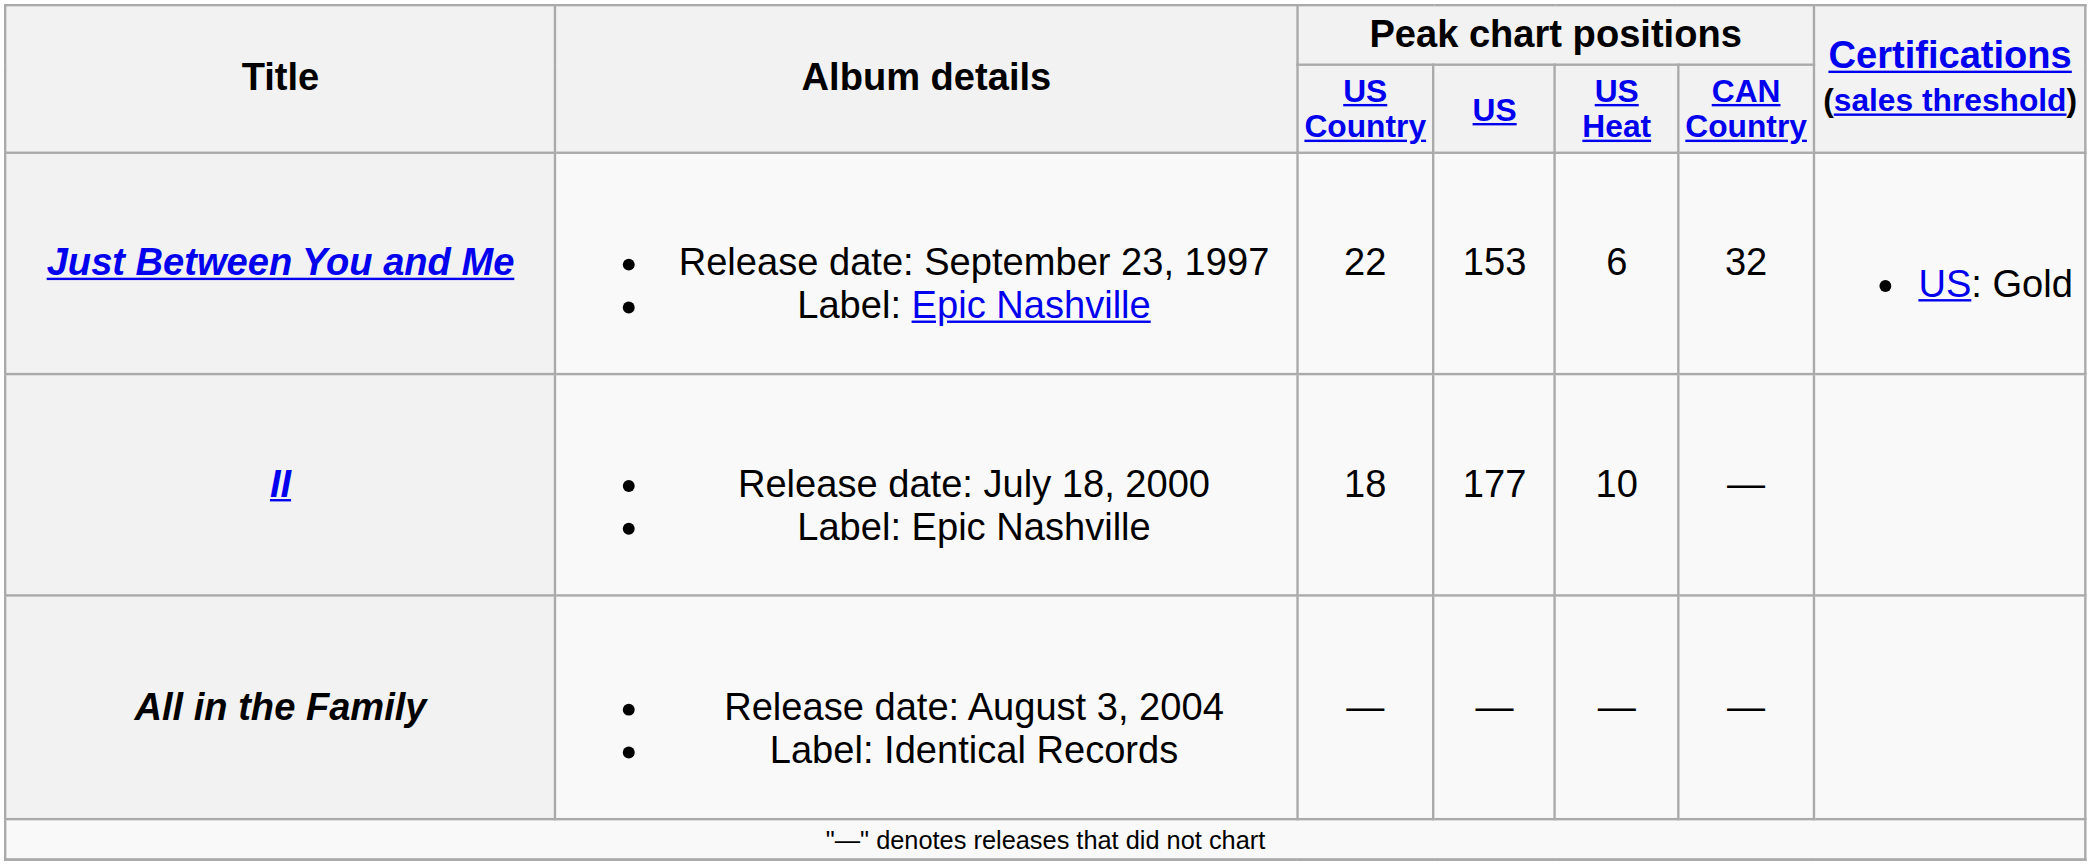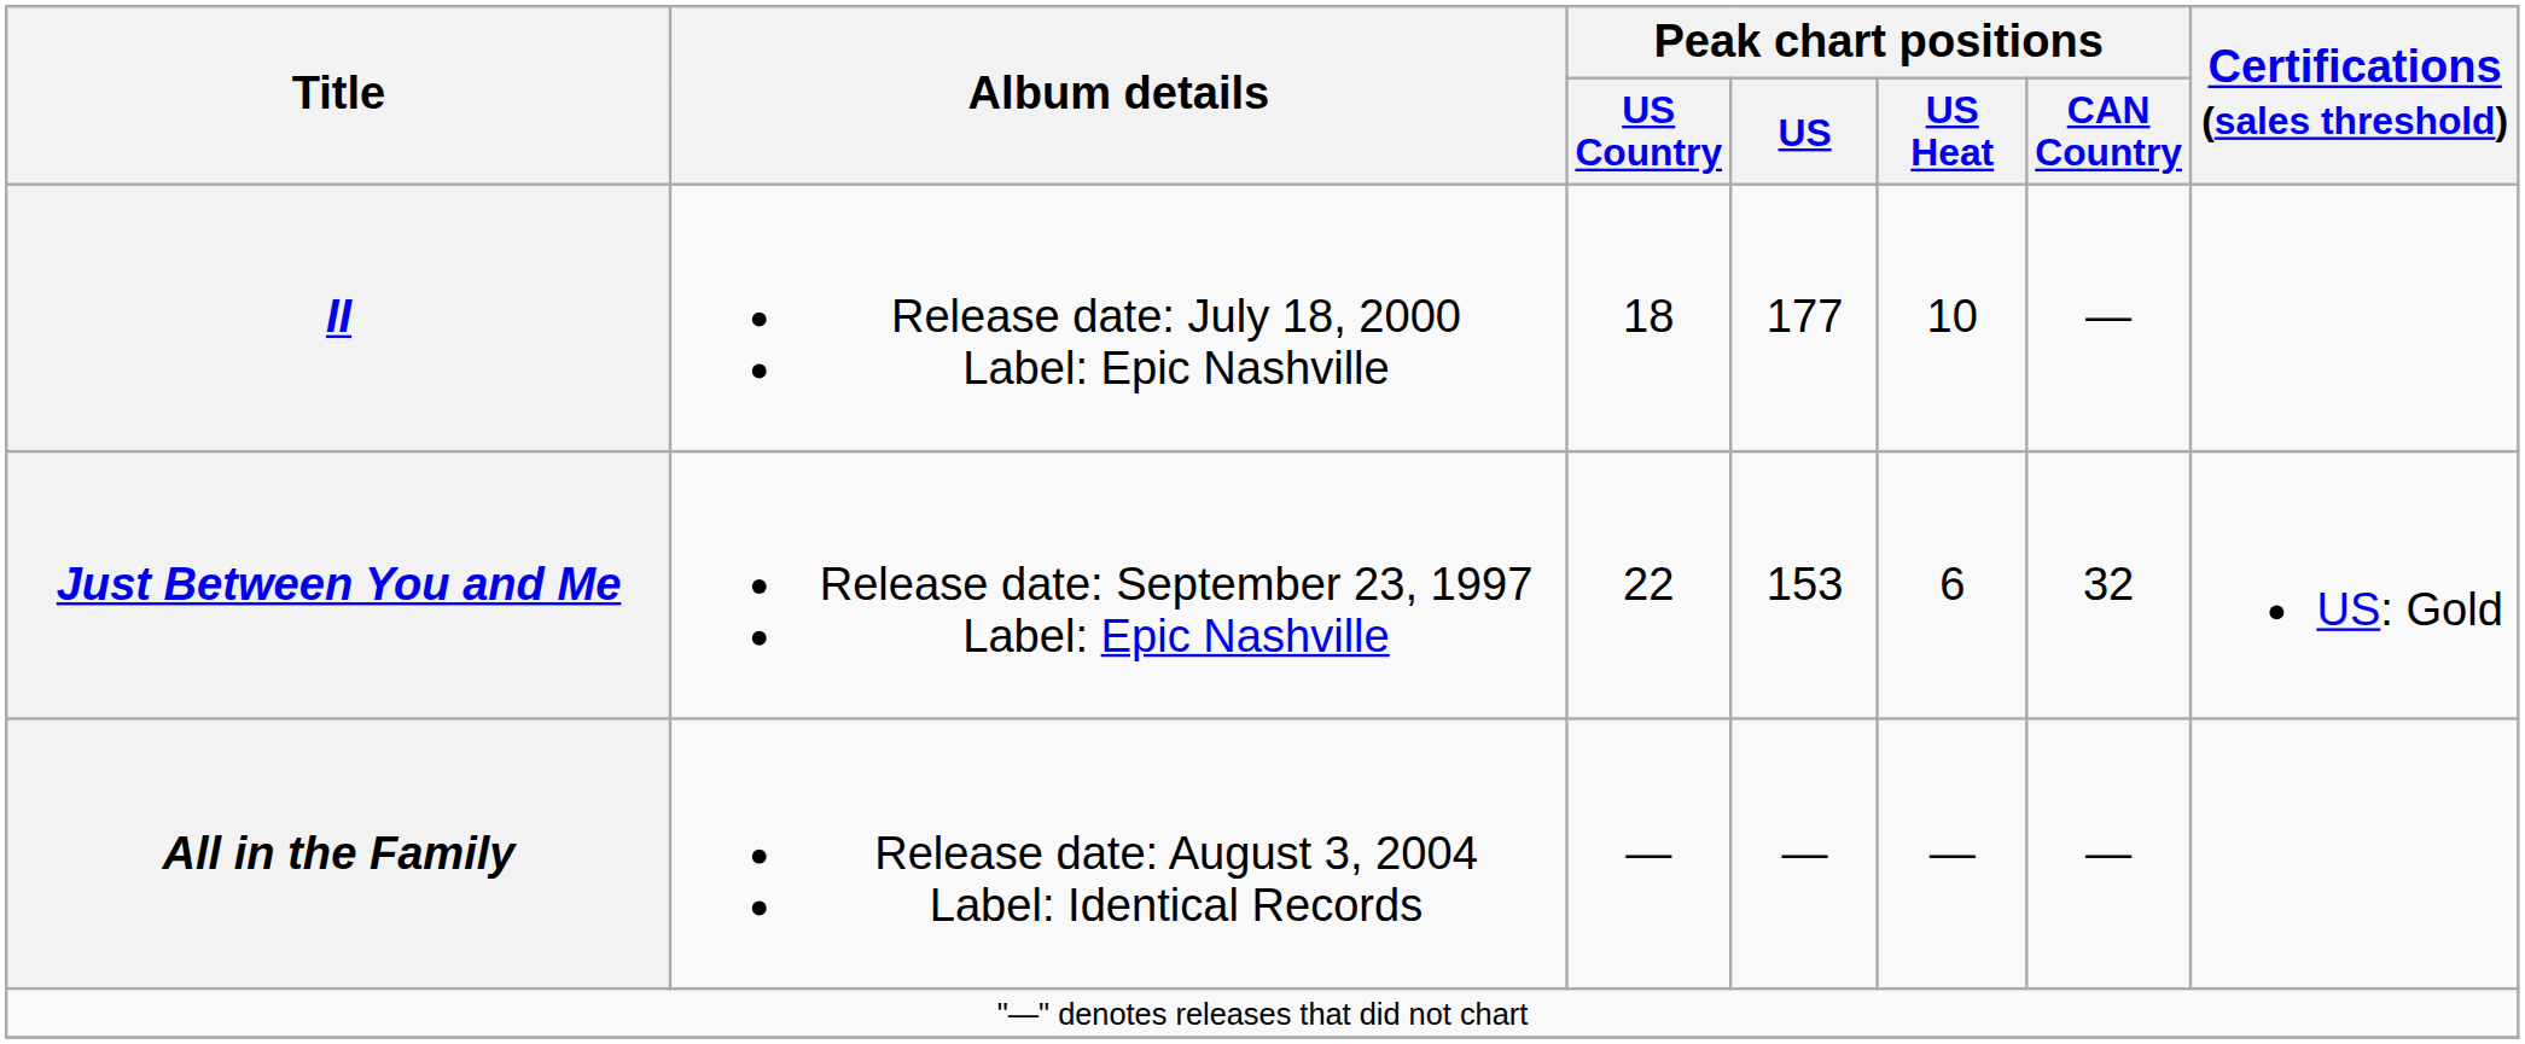rows swapped: Just Between You and Me <-> II
